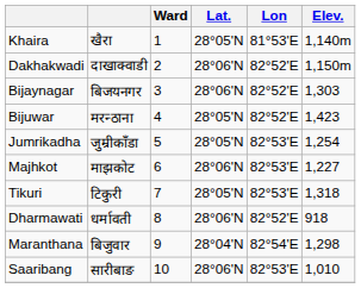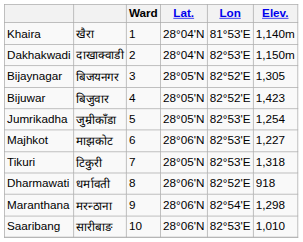Khaira | Lat.: 28°05'N -> 28°04'N
Dakhakwadi | Lat.: 28°06'N -> 28°04'N
Dakhakwadi | Lon: 82°52'E -> 82°53'E
Bijaynagar | Lat.: 28°06'N -> 28°05'N
Bijaynagar | Elev.: 1,303 -> 1,305
Bijuwar | column 2: मरन्ठाना -> बिजुवार
Maranthana | column 2: बिजुवार -> मरन्ठाना
Maranthana | Lat.: 28°04'N -> 28°06'N
